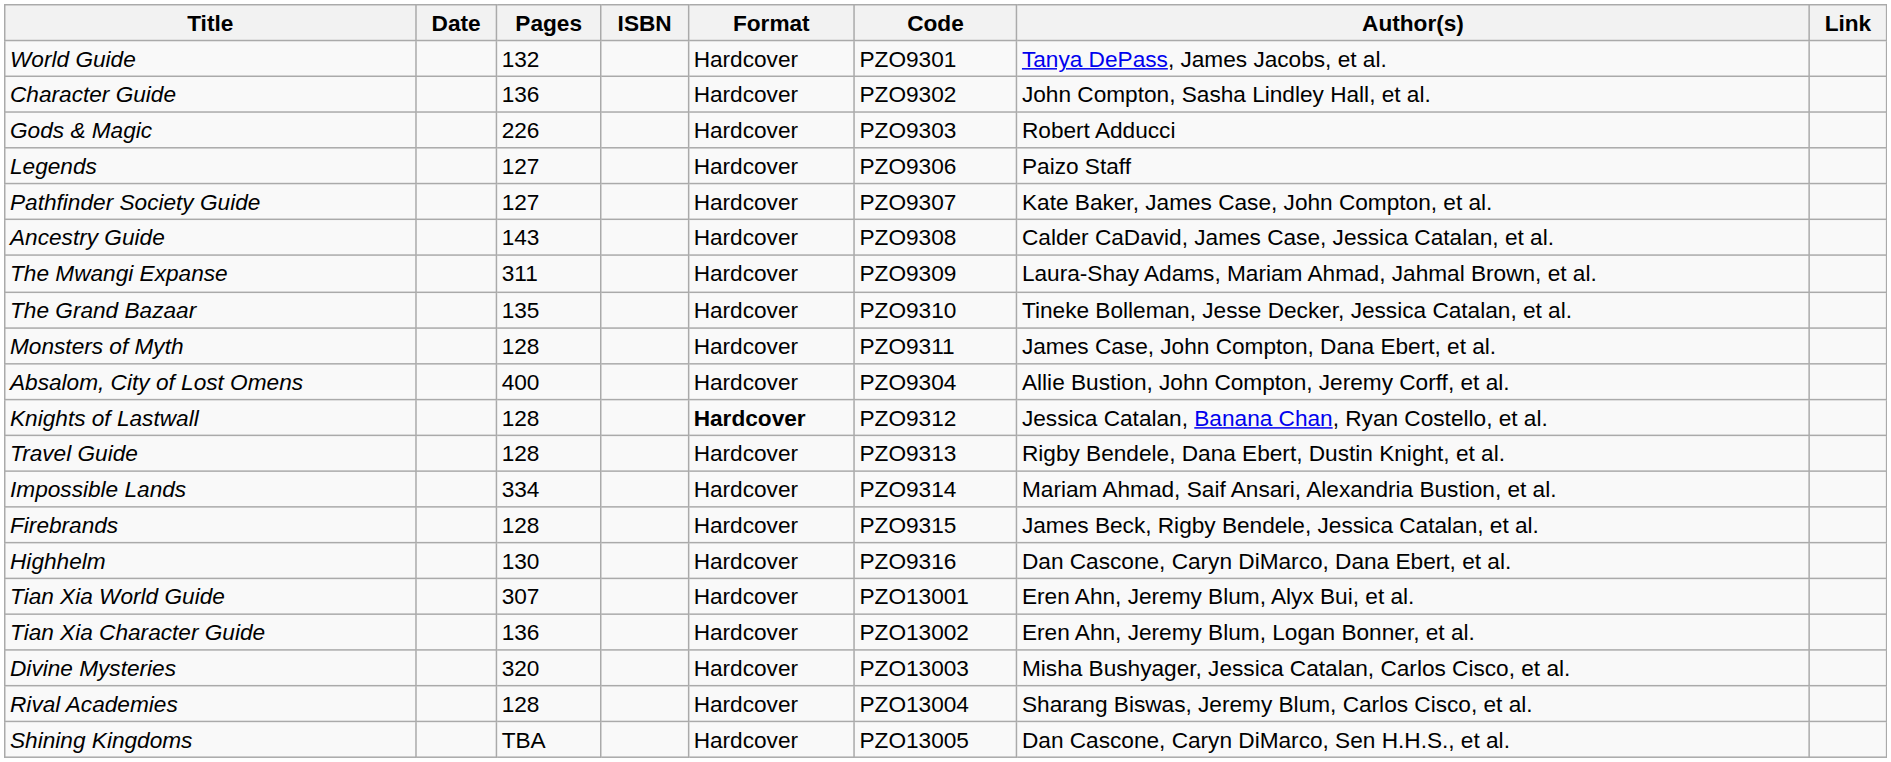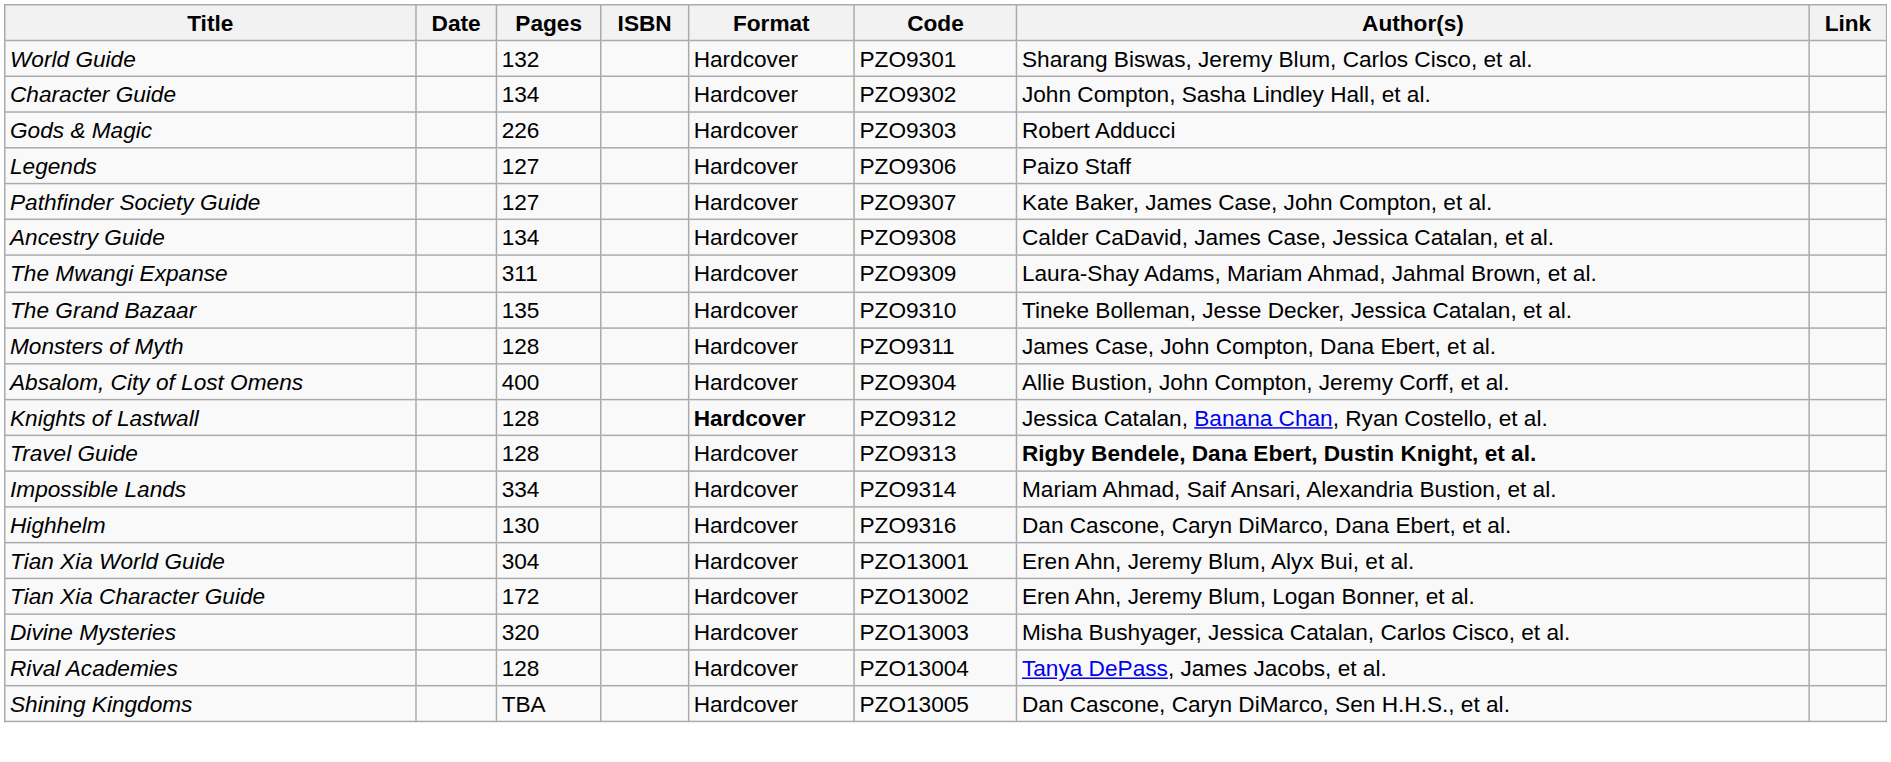World Guide | Author(s): Tanya DePass, James Jacobs, et al. -> Sharang Biswas, Jeremy Blum, Carlos Cisco, et al.
Character Guide | Pages: 136 -> 134
Ancestry Guide | Pages: 143 -> 134
Travel Guide | Author(s): normal -> bold
- row: Firebrands | 128 | Hardcover | PZO9315 | James Beck, Rigby Bendele, Jessica Catalan, et al.
Tian Xia World Guide | Pages: 307 -> 304
Tian Xia Character Guide | Pages: 136 -> 172
Rival Academies | Author(s): Sharang Biswas, Jeremy Blum, Carlos Cisco, et al. -> Tanya DePass, James Jacobs, et al.
